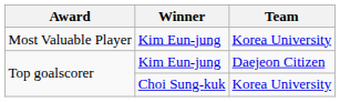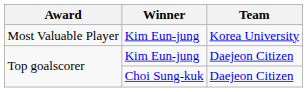Top goalscorer / Choi Sung-kuk | Team: Korea University -> Daejeon Citizen
